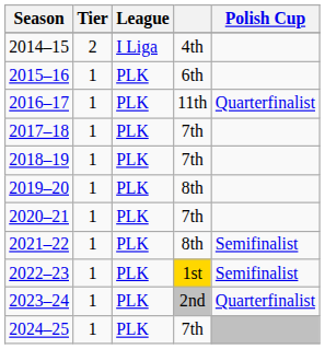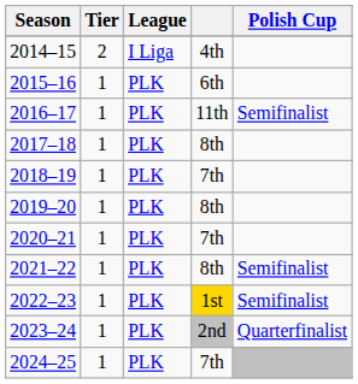2016–17 | Polish Cup: Quarterfinalist -> Semifinalist
2017–18 | column 4: 7th -> 8th
